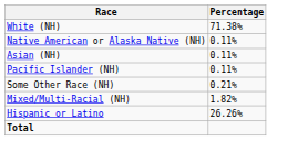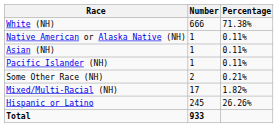+ column: Number | 666 | 1 | 1 | 1 | 2 | 17 | 245 | 933
